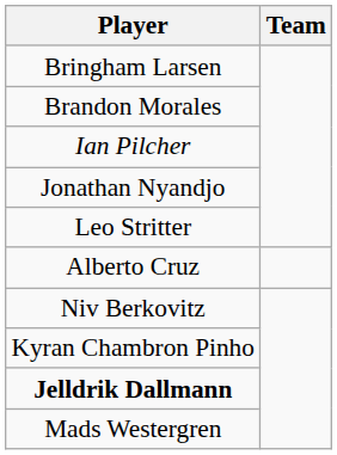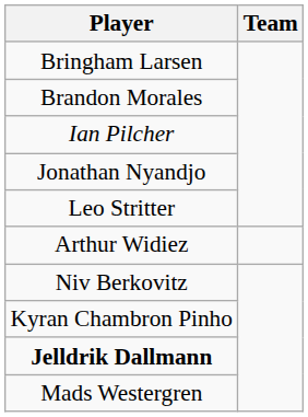+ row: Arthur Widiez
- row: Alberto Cruz
